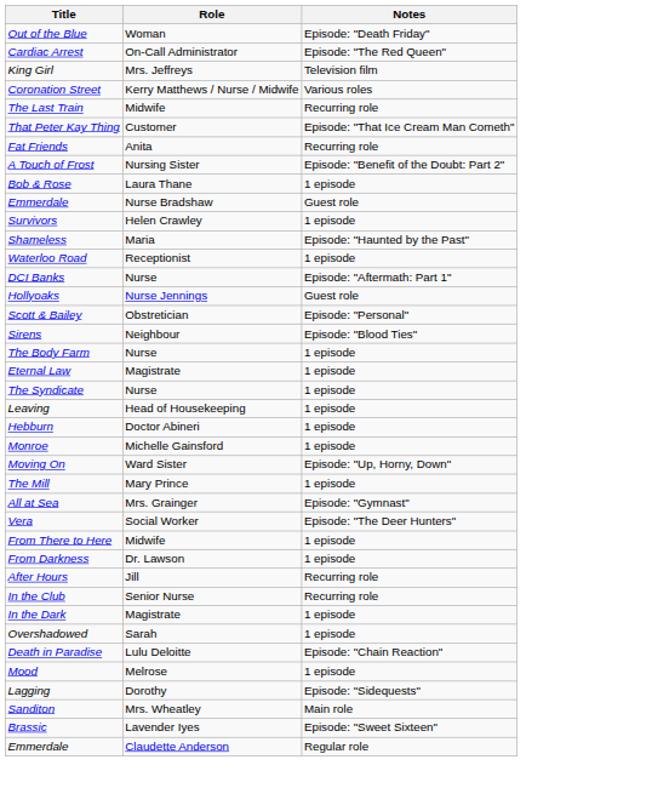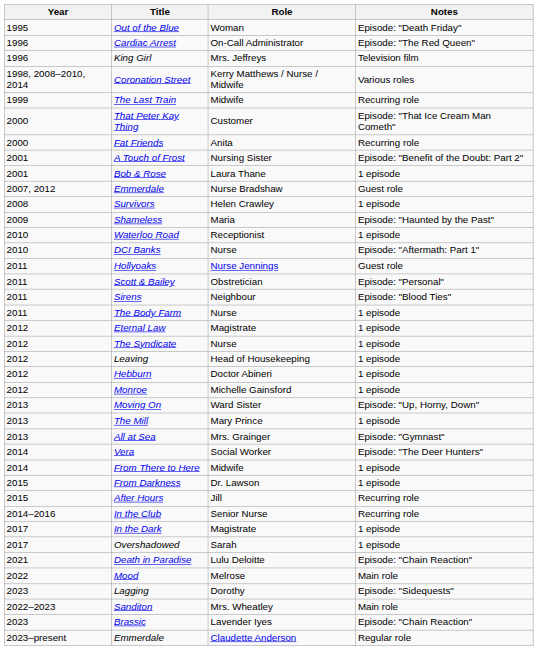+ column: Year | 1995 | 1996 | 1996 | 1998, 2008–2010, 2014 | 1999 | 2000 | 2000 | 2001 | 2001 | 2007, 2012 | 2008 | 2009 | 2010 | 2010 | 2011 | 2011 | 2011 | 2011 | 2012 | 2012 | 2012 | 2012 | 2012 | 2013 | 2013 | 2013 | 2014 | 2014 | 2015 | 2015 | 2014–2016 | 2017 | 2017 | 2021 | 2022 | 2023 | 2022–2023 | 2023 | 2023–present
Mood | Notes: 1 episode -> Main role
Brassic | Notes: Episode: "Sweet Sixteen" -> Episode: "Chain Reaction"
